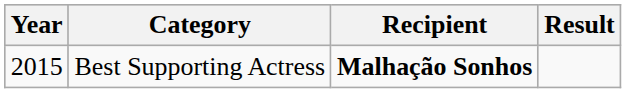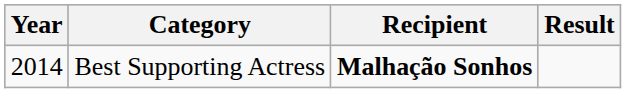Best Supporting Actress | Year: 2015 -> 2014
